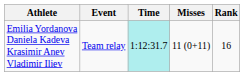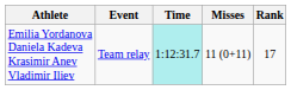Emilia Yordanova Daniela Kadeva Krasimir Anev Vladimir Iliev | Rank: 16 -> 17
